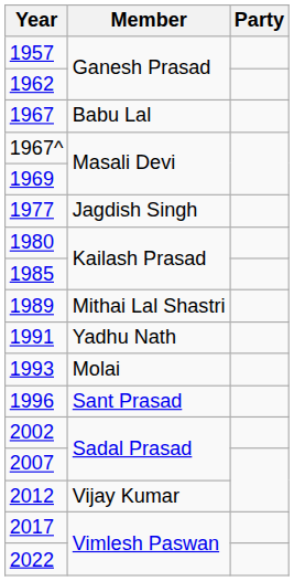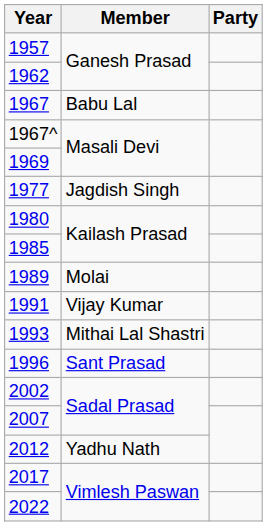1989 | Member: Mithai Lal Shastri -> Molai
1991 | Member: Yadhu Nath -> Vijay Kumar
1993 | Member: Molai -> Mithai Lal Shastri
2012 | Member: Vijay Kumar -> Yadhu Nath
